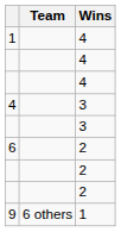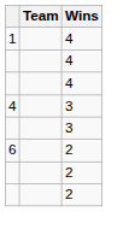- row: 9 | 6 others | 1
